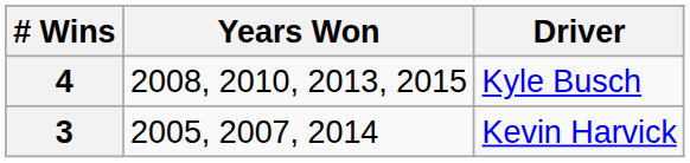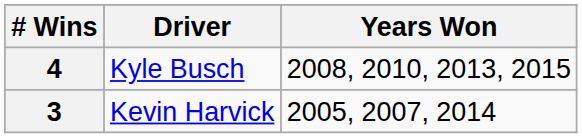columns swapped: Driver <-> Years Won
